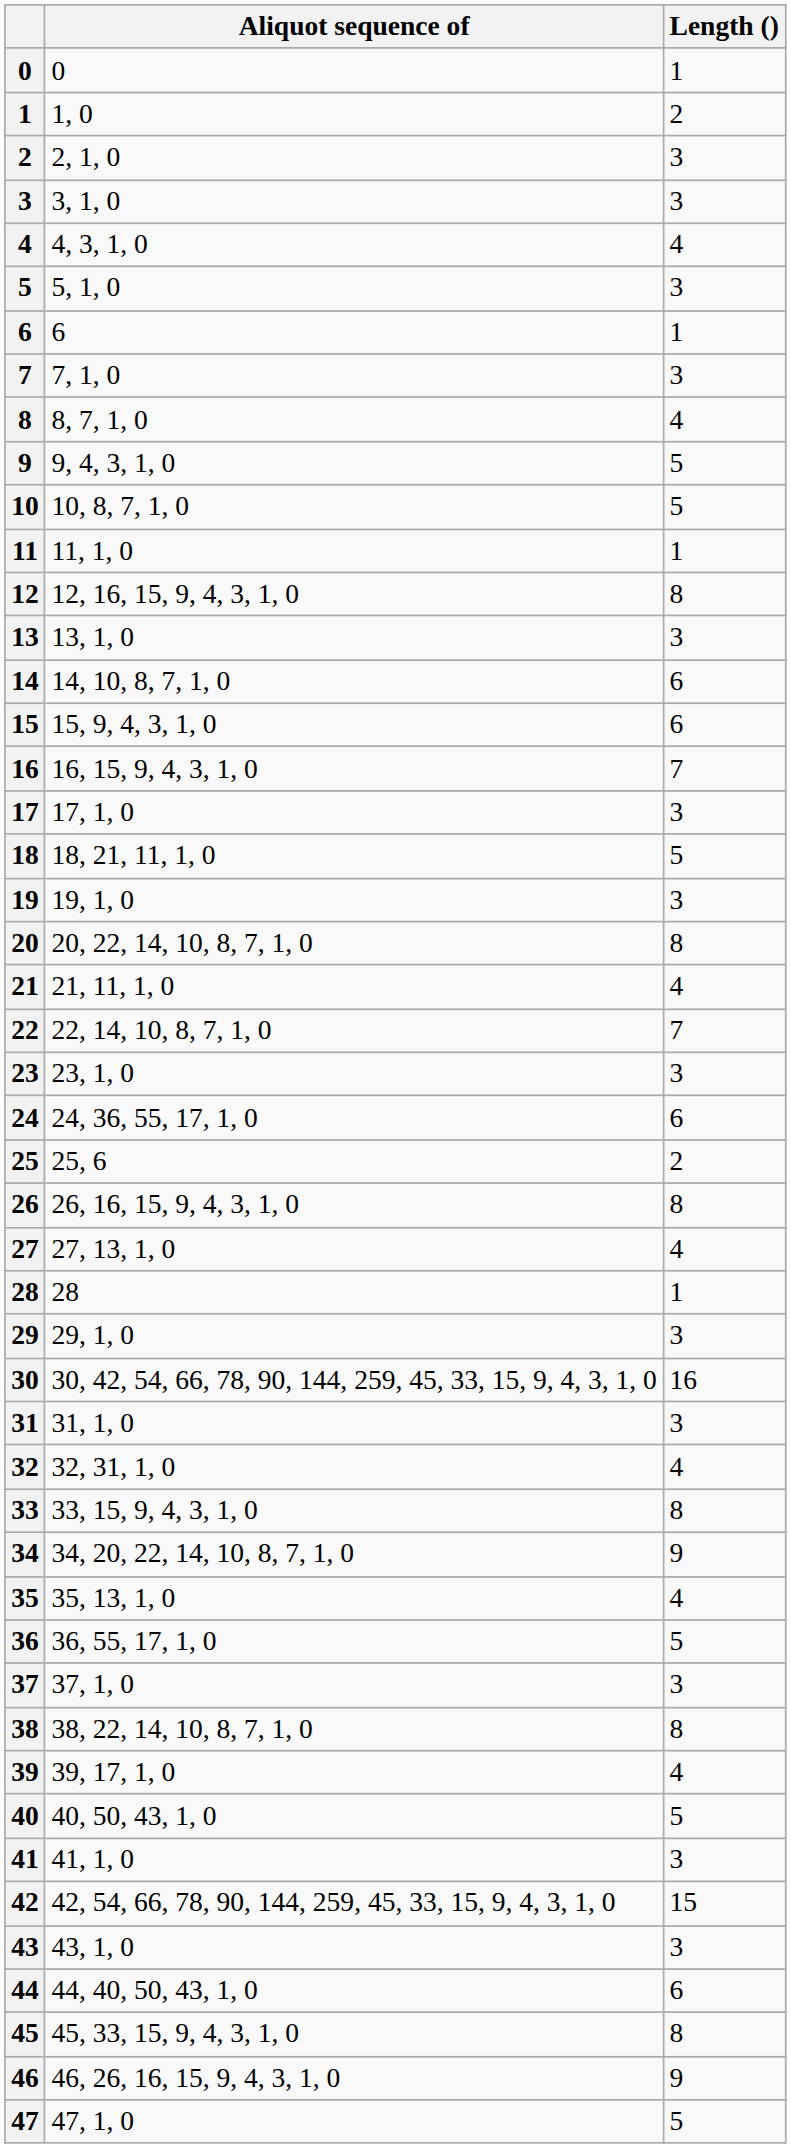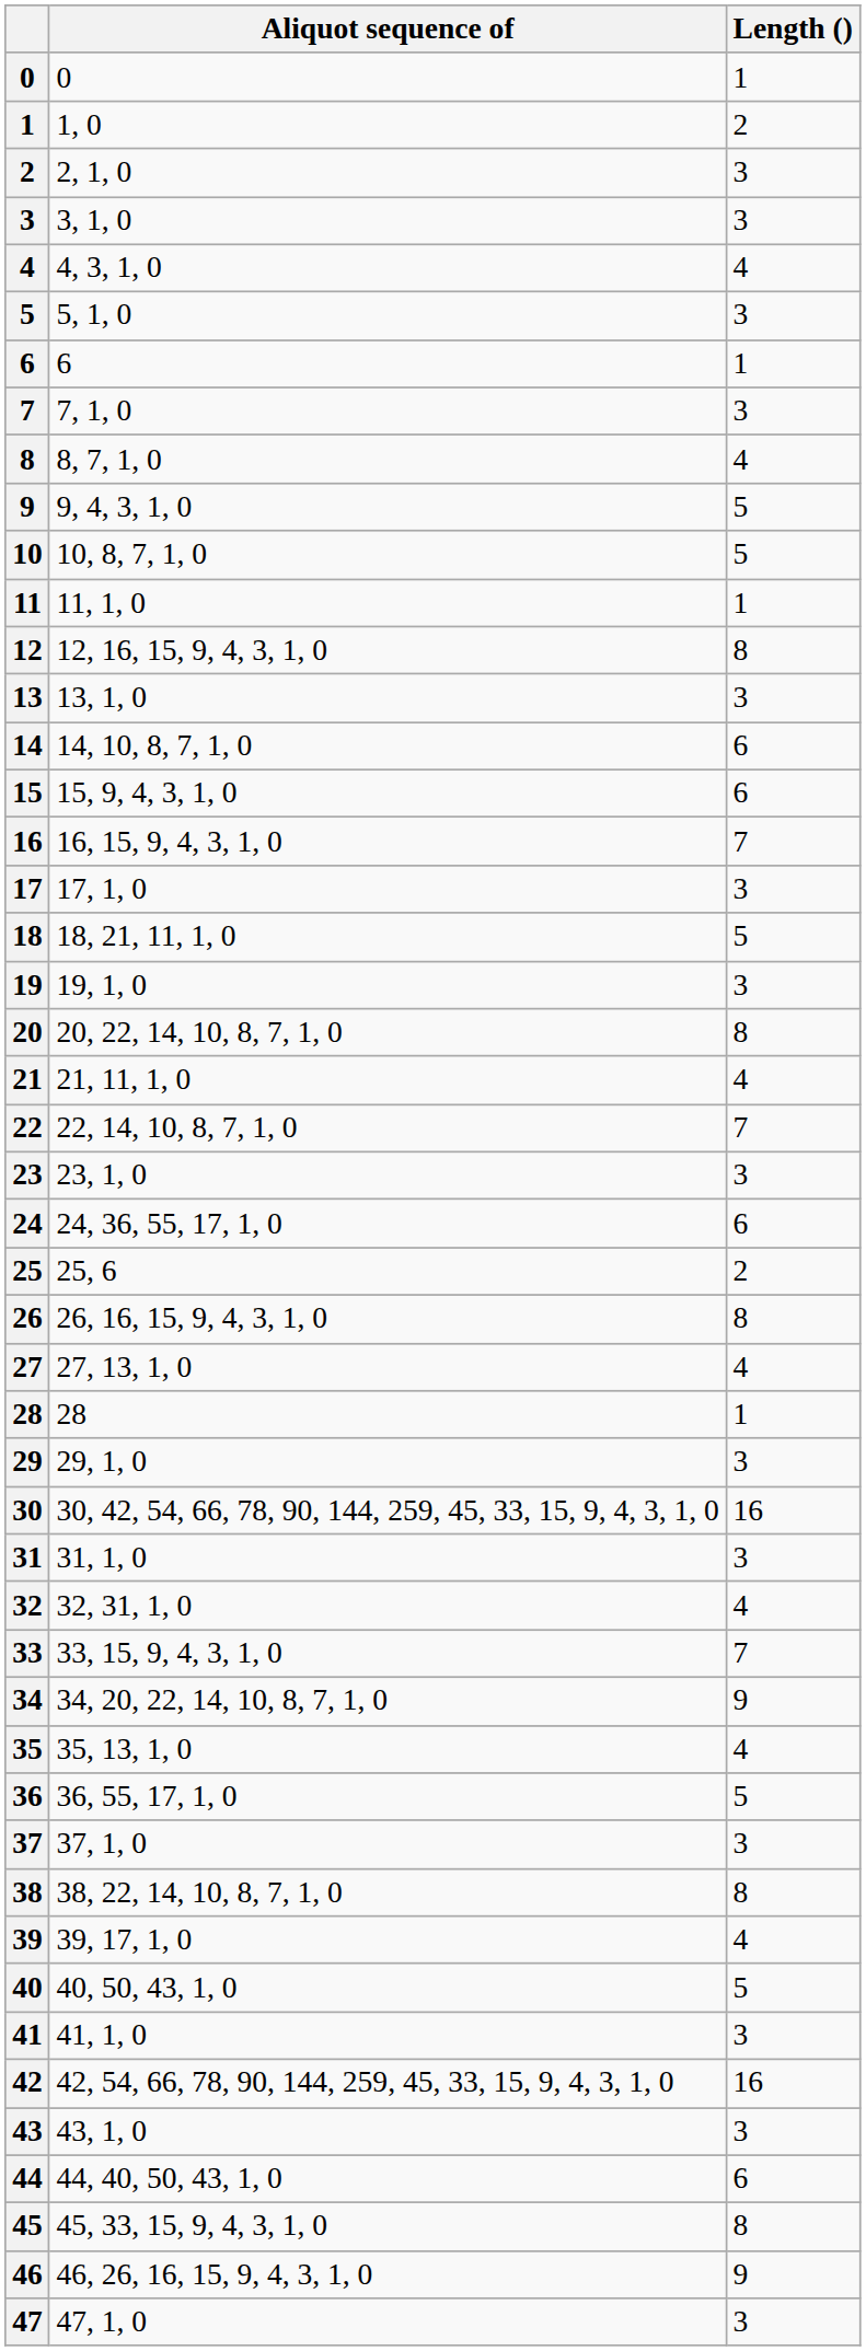33 | Length (): 8 -> 7
42 | Length (): 15 -> 16
47 | Length (): 5 -> 3
